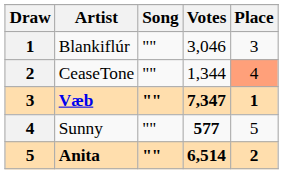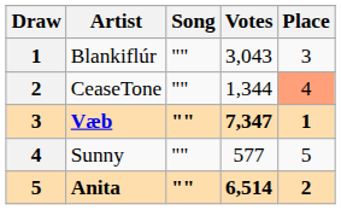Blankiflúr | Votes: 3,046 -> 3,043
Sunny | Votes: bold -> normal
